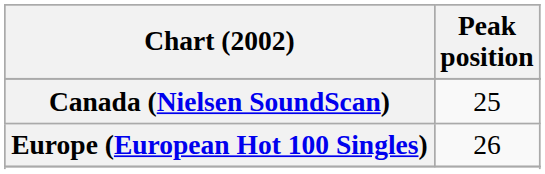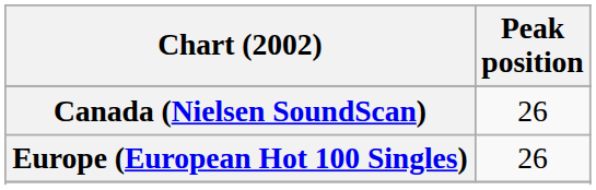Canada (Nielsen SoundScan) | Peak position: 25 -> 26
